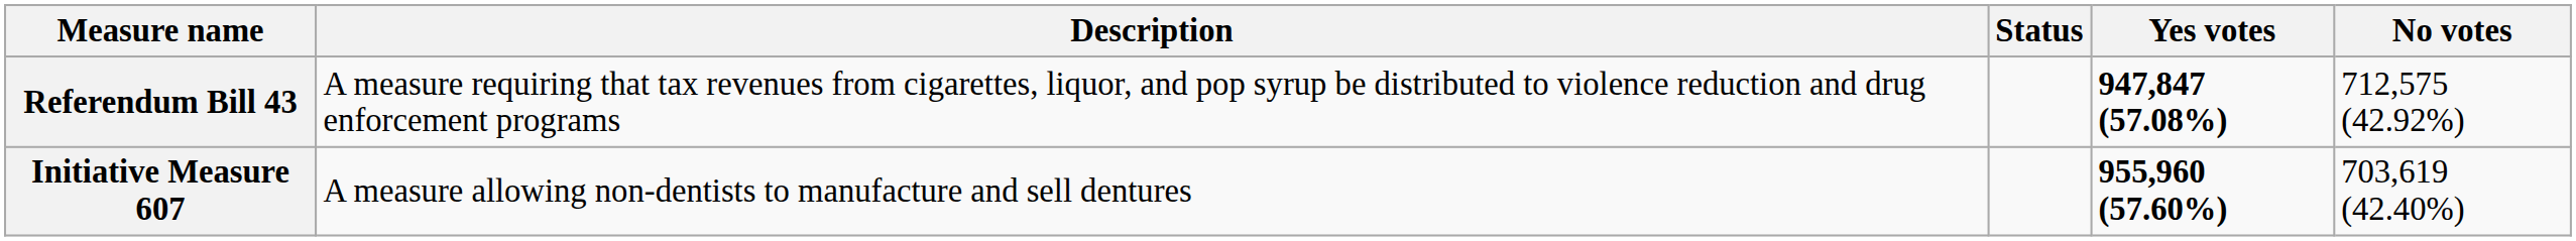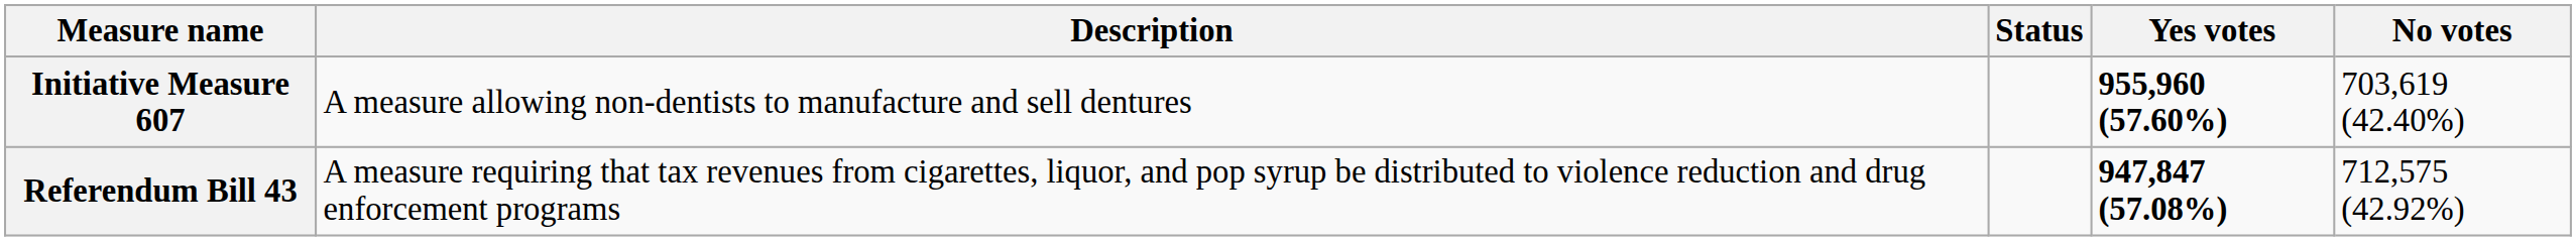rows swapped: Initiative Measure 607 <-> Referendum Bill 43
